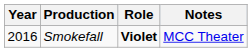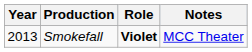Smokefall | Year: 2016 -> 2013
